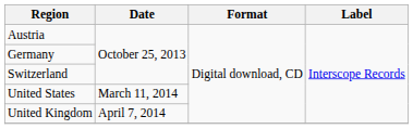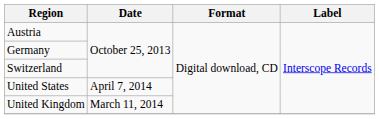United States | Date: March 11, 2014 -> April 7, 2014
United Kingdom | Date: April 7, 2014 -> March 11, 2014
